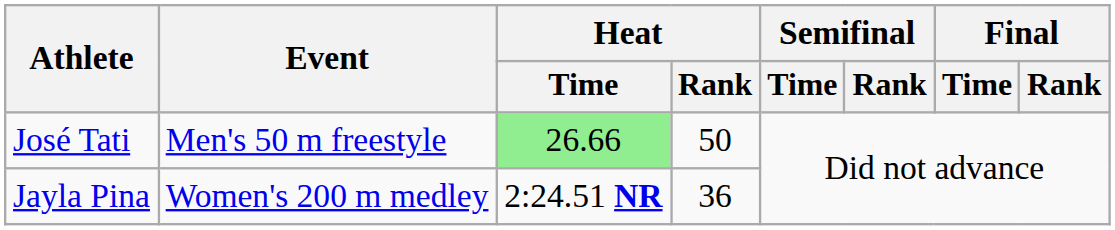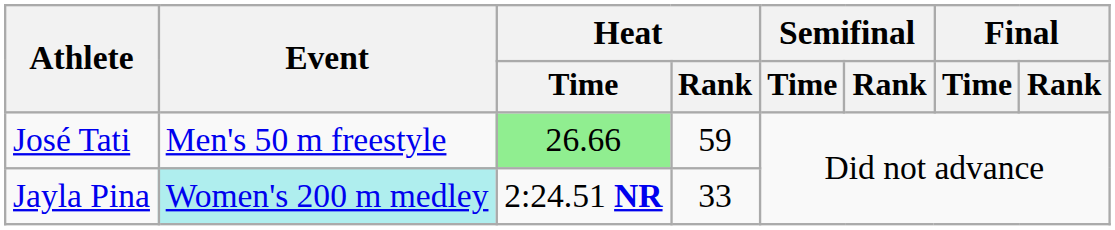José Tati | Heat / Rank: 50 -> 59
Jayla Pina | Event: no background -> paleturquoise background
Jayla Pina | Heat / Rank: 36 -> 33
